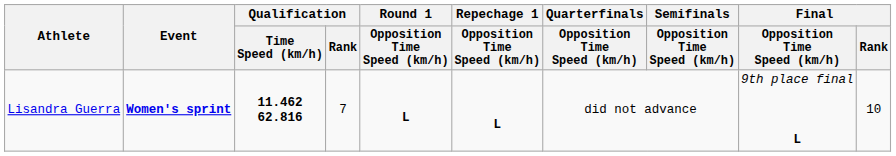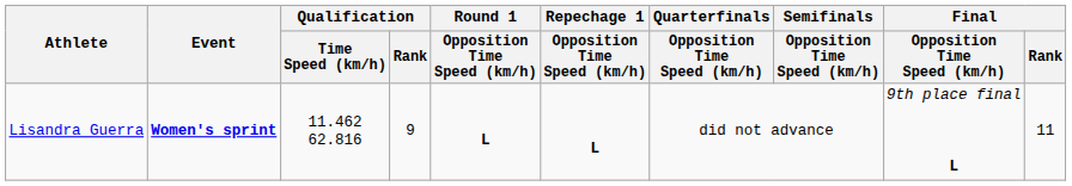Lisandra Guerra | Qualification / Time Speed (km/h): bold -> normal
Lisandra Guerra | Qualification / Rank: 7 -> 9
Lisandra Guerra | Final / Rank: 10 -> 11
